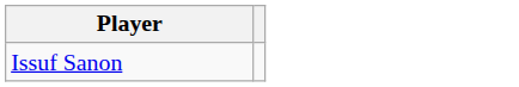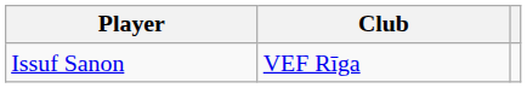+ column: Club | VEF Rīga
